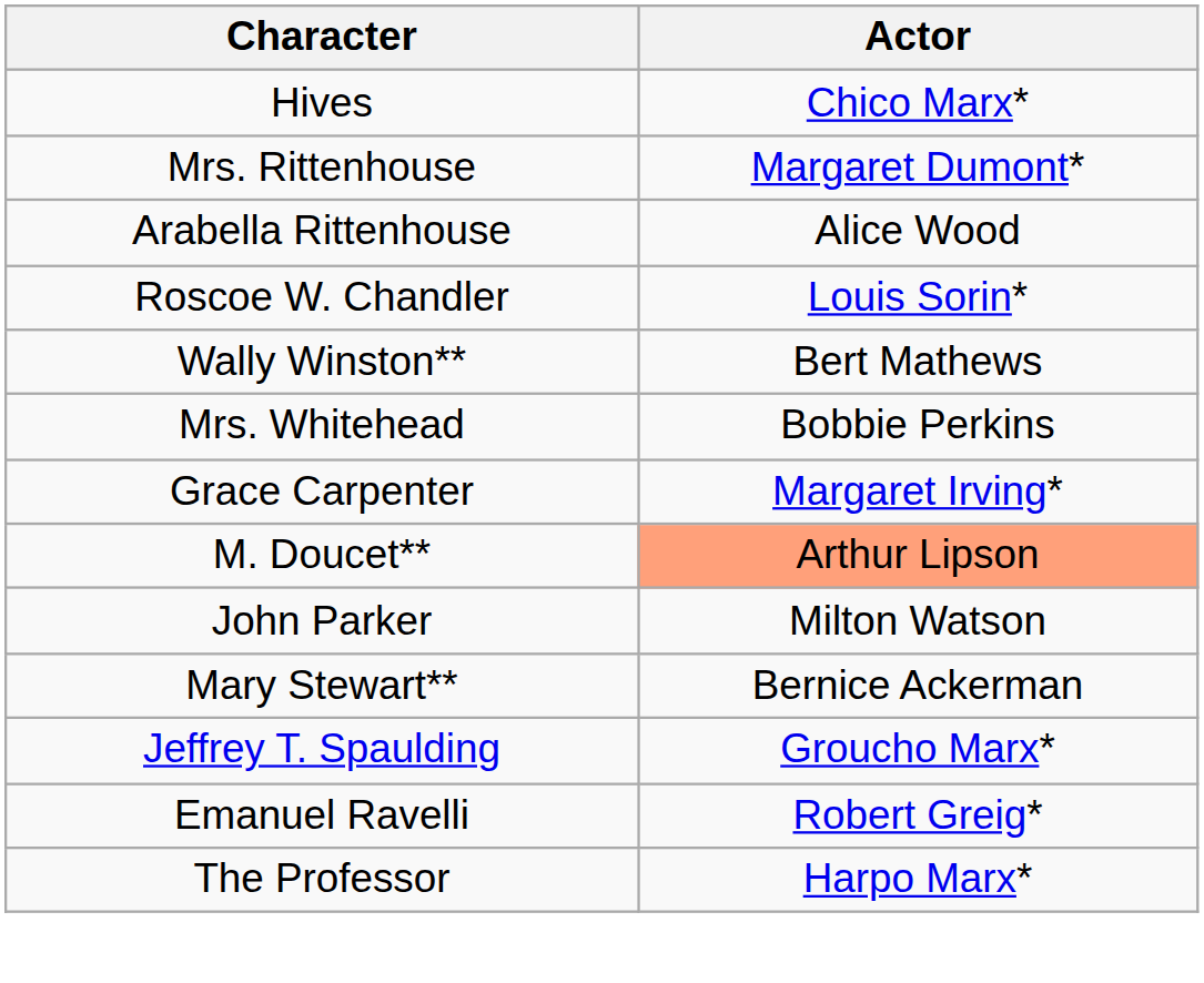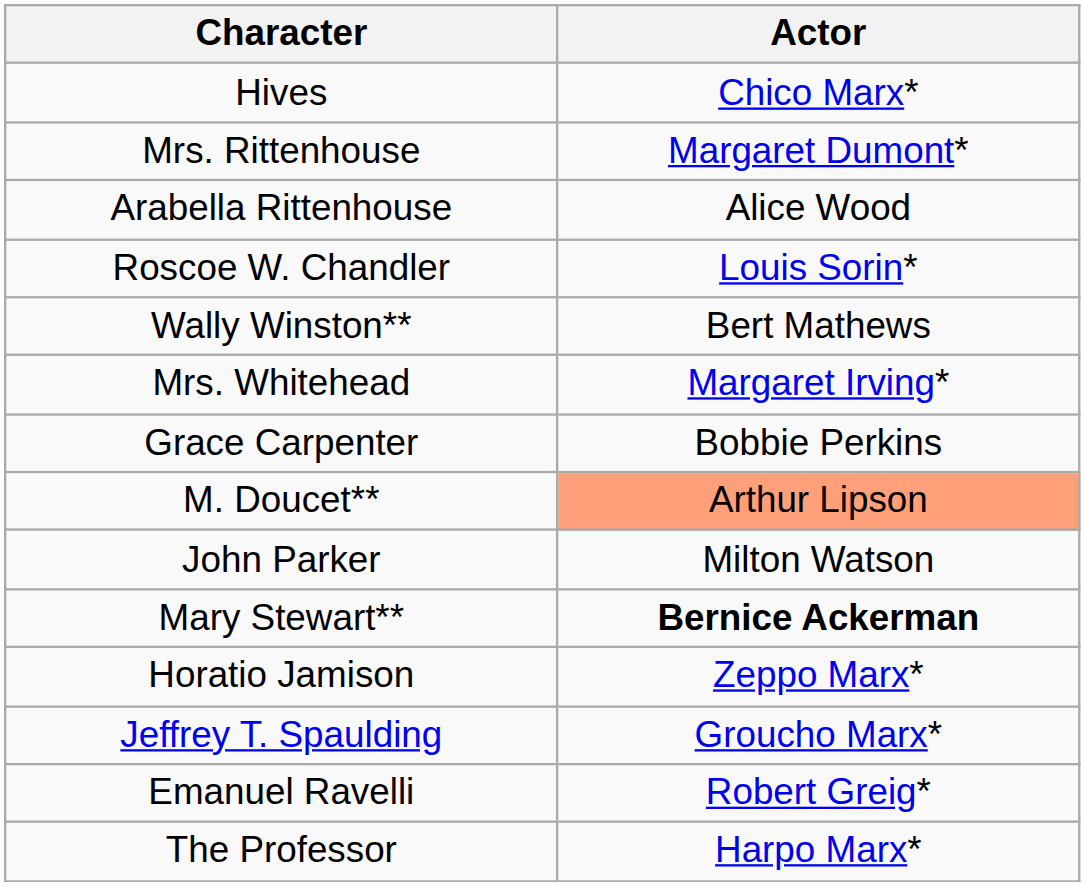Mrs. Whitehead | Actor: Bobbie Perkins -> Margaret Irving*
Grace Carpenter | Actor: Margaret Irving* -> Bobbie Perkins
Mary Stewart** | Actor: normal -> bold
+ row: Horatio Jamison | Zeppo Marx*
